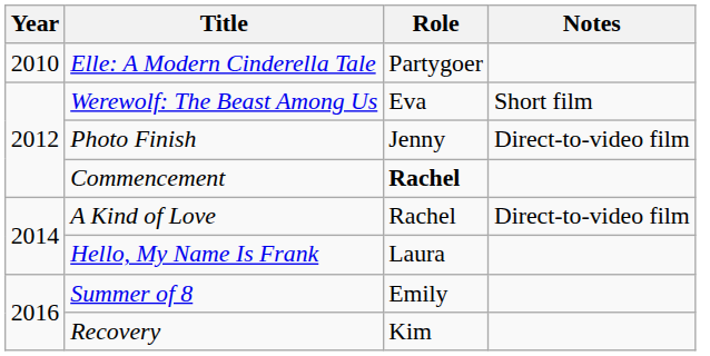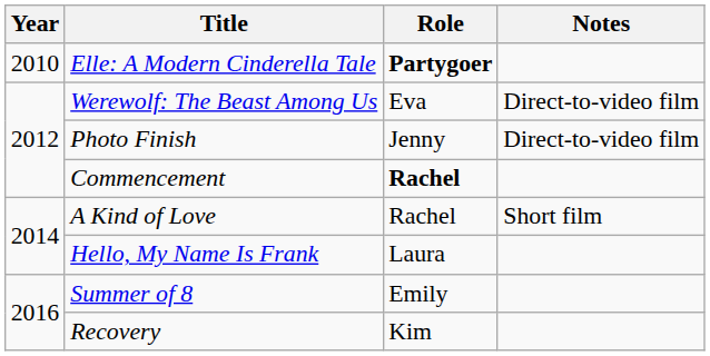Elle: A Modern Cinderella Tale | Role: normal -> bold
Werewolf: The Beast Among Us | Notes: Short film -> Direct-to-video film
A Kind of Love | Notes: Direct-to-video film -> Short film
